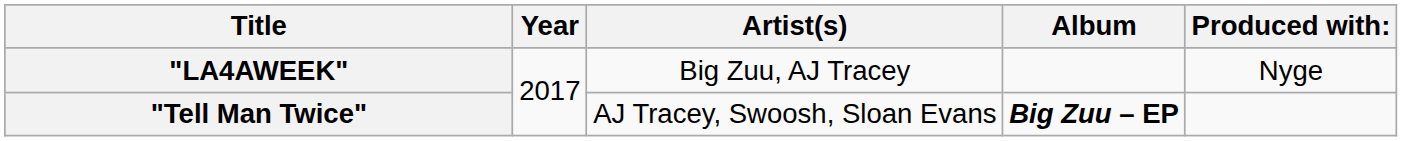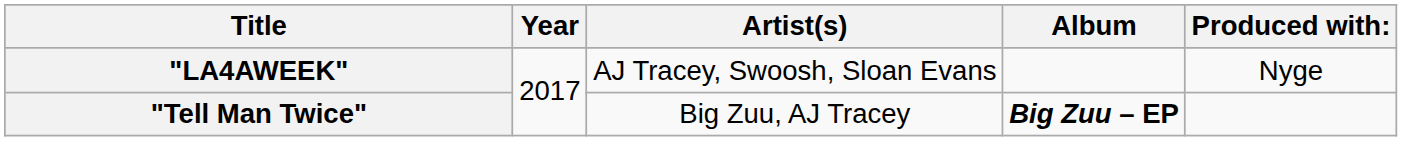"LA4AWEEK" | Artist(s): Big Zuu, AJ Tracey -> AJ Tracey, Swoosh, Sloan Evans
"Tell Man Twice" | Artist(s): AJ Tracey, Swoosh, Sloan Evans -> Big Zuu, AJ Tracey
